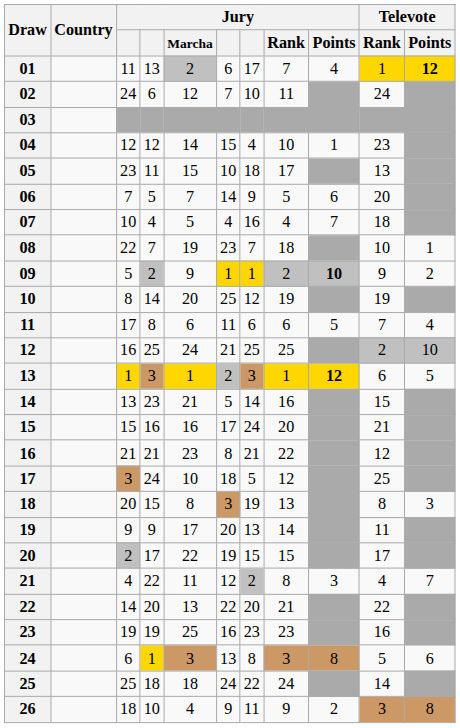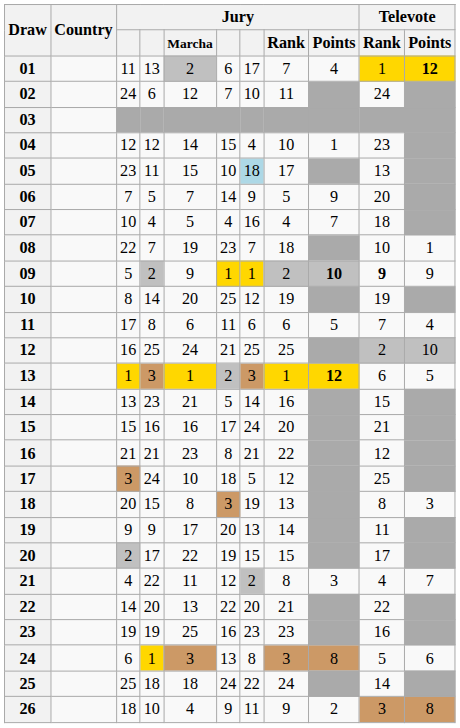05 | column 7: no background -> lightblue background
06 | Jury / Points: 6 -> 9
09 | Televote / Rank: normal -> bold
09 | Televote / Points: 2 -> 9
